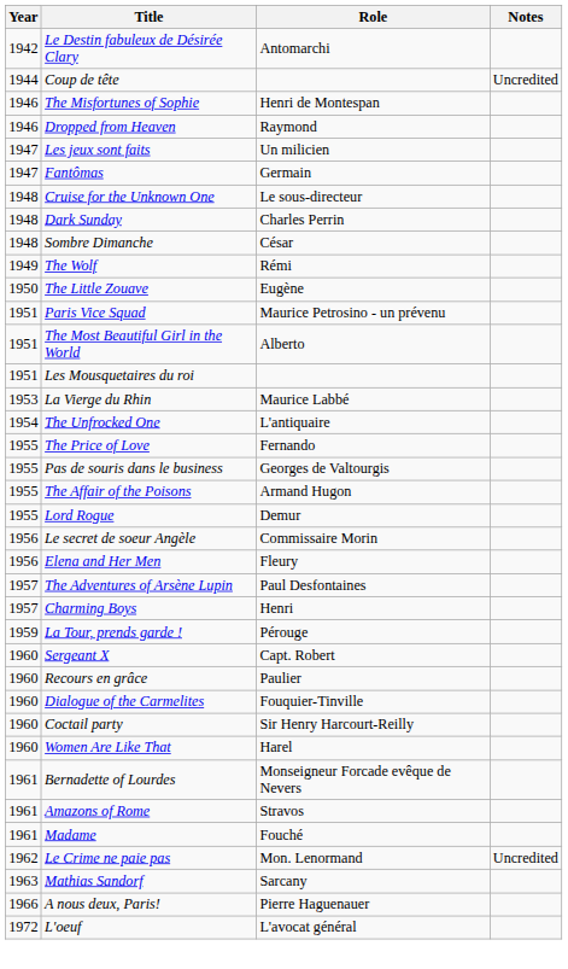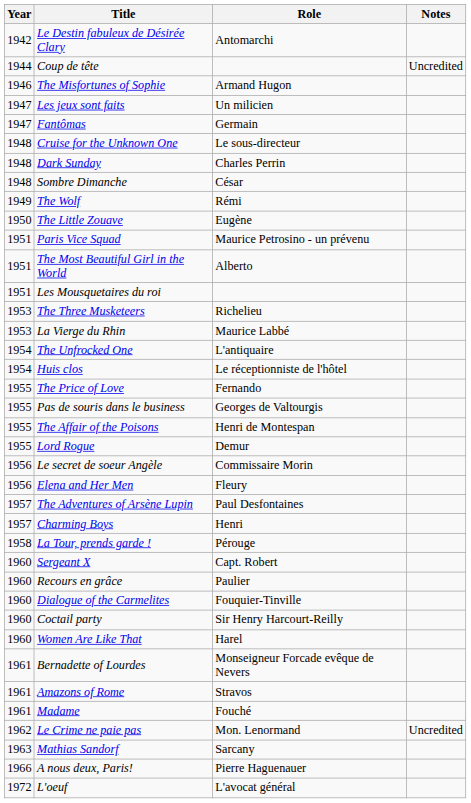The Misfortunes of Sophie | Role: Henri de Montespan -> Armand Hugon
- row: 1946 | Dropped from Heaven | Raymond
+ row: 1953 | The Three Musketeers | Richelieu
+ row: 1954 | Huis clos | Le réceptionniste de l'hôtel
The Affair of the Poisons | Role: Armand Hugon -> Henri de Montespan
La Tour, prends garde ! | Year: 1959 -> 1958
